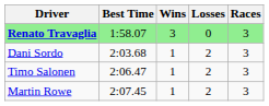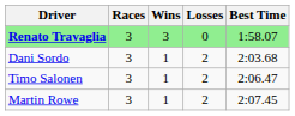columns swapped: Races <-> Best Time
